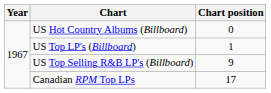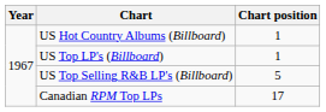US Hot Country Albums (Billboard) | Chart position: 0 -> 1
US Top Selling R&B LP's (Billboard) | Chart position: 9 -> 5
